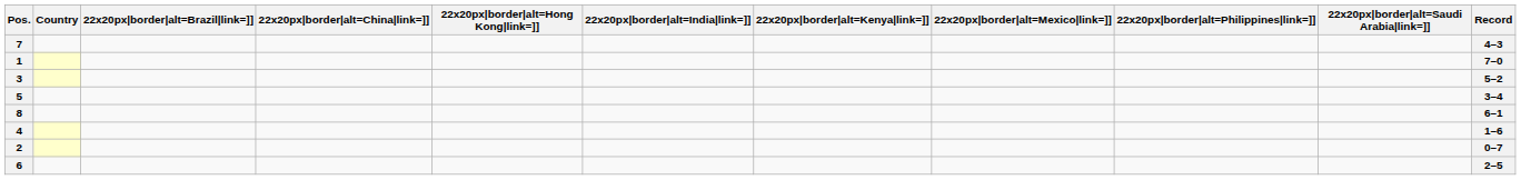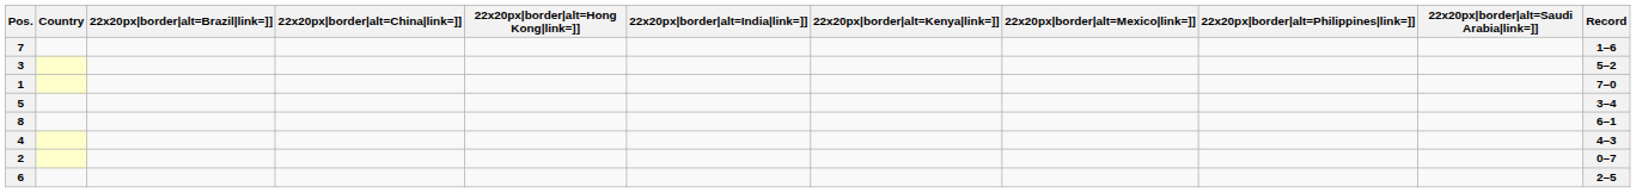7 | Record: 4–3 -> 1–6
rows swapped: 1 <-> 3
4 | Record: 1–6 -> 4–3
